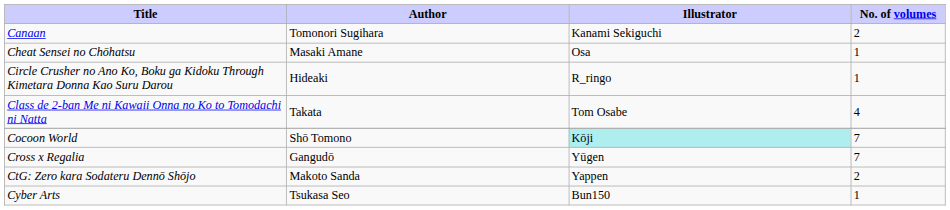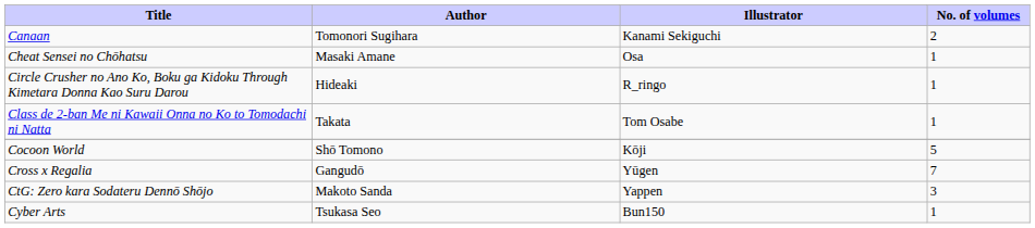Class de 2-ban Me ni Kawaii Onna no Ko to Tomodachi ni Natta | No. of volumes: 4 -> 1
Cocoon World | Illustrator: paleturquoise background -> no background
Cocoon World | No. of volumes: 7 -> 5
CtG: Zero kara Sodateru Dennō Shōjo | No. of volumes: 2 -> 3
